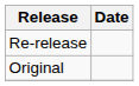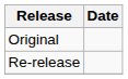rows swapped: Original <-> Re-release
